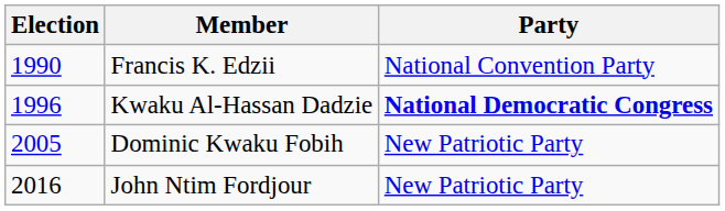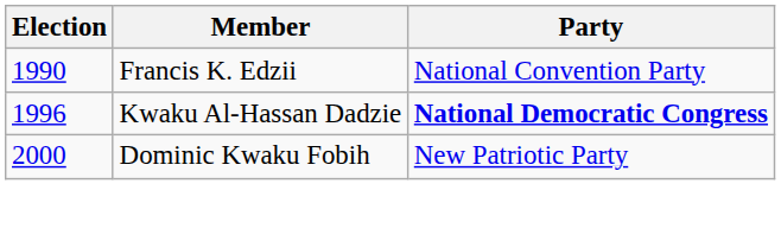Dominic Kwaku Fobih | Election: 2005 -> 2000
- row: 2016 | John Ntim Fordjour | New Patriotic Party
